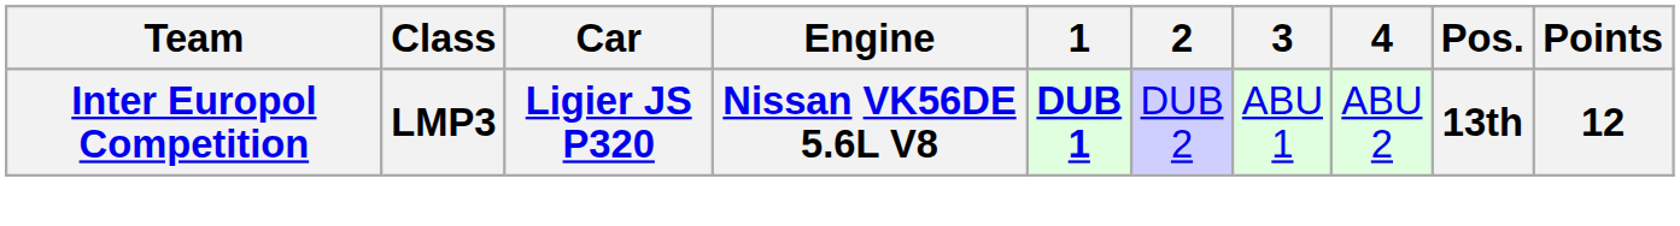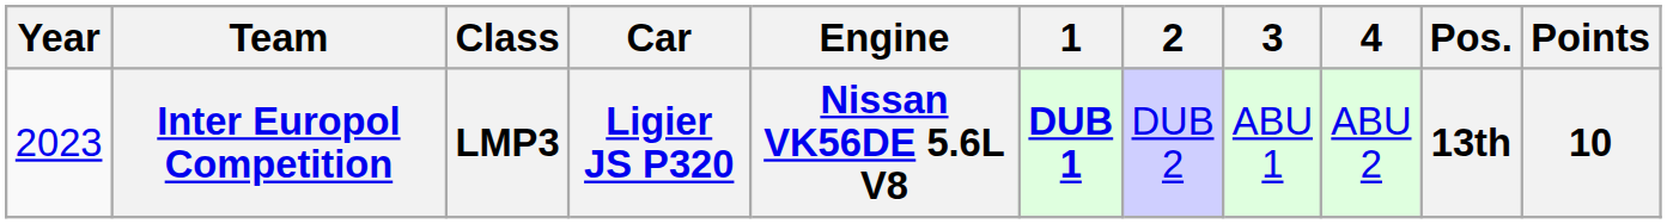+ column: Year | 2023
Inter Europol Competition | Points: 12 -> 10
